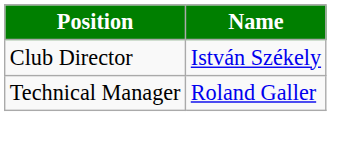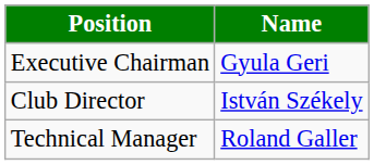+ row: Executive Chairman | Gyula Geri
